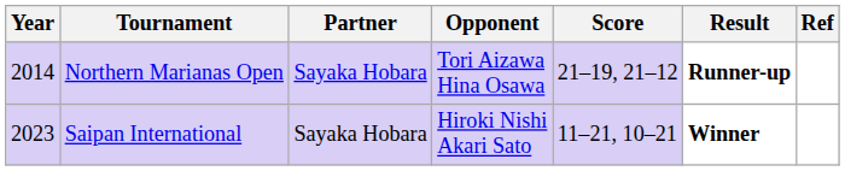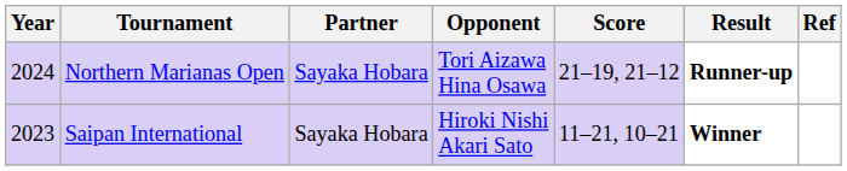Northern Marianas Open | Year: 2014 -> 2024
